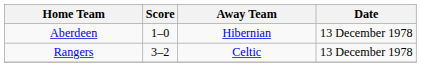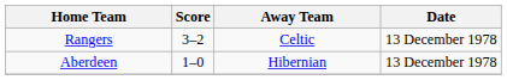rows swapped: Aberdeen <-> Rangers
